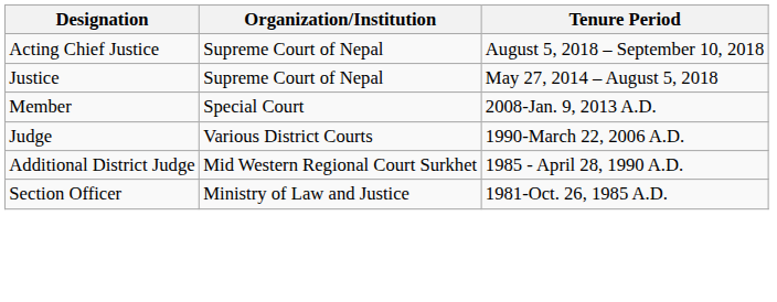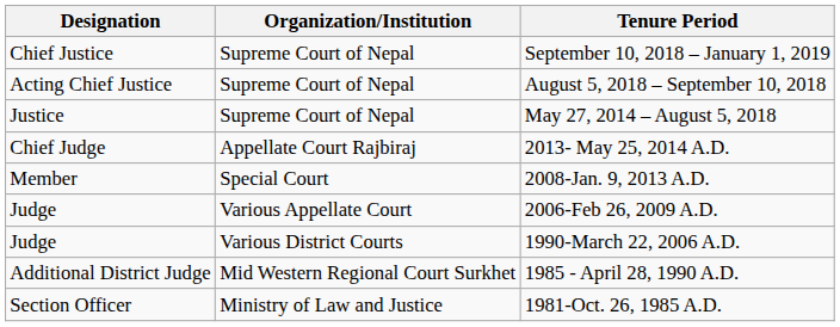+ row: Chief Justice | Supreme Court of Nepal | September 10, 2018 – January 1, 2019
+ row: Chief Judge | Appellate Court Rajbiraj | 2013- May 25, 2014 A.D.
+ row: Judge | Various Appellate Court | 2006-Feb 26, 2009 A.D.
